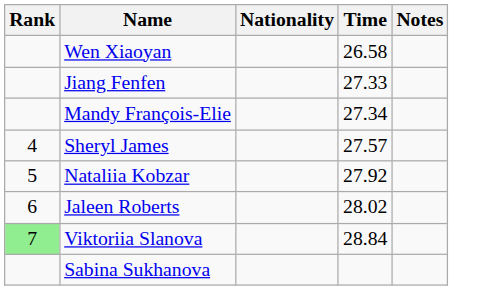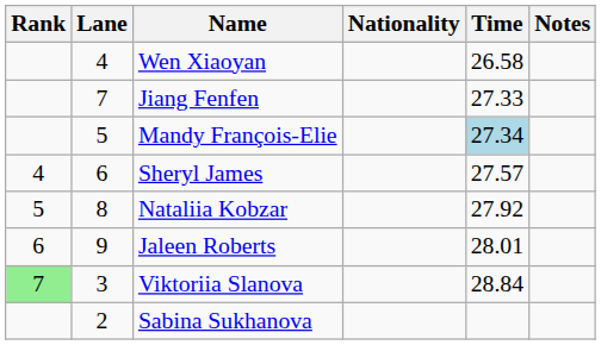+ column: Lane | 4 | 7 | 5 | 6 | 8 | 9 | 3 | 2
Mandy François-Elie | Time: no background -> lightblue background
Jaleen Roberts | Time: 28.02 -> 28.01
